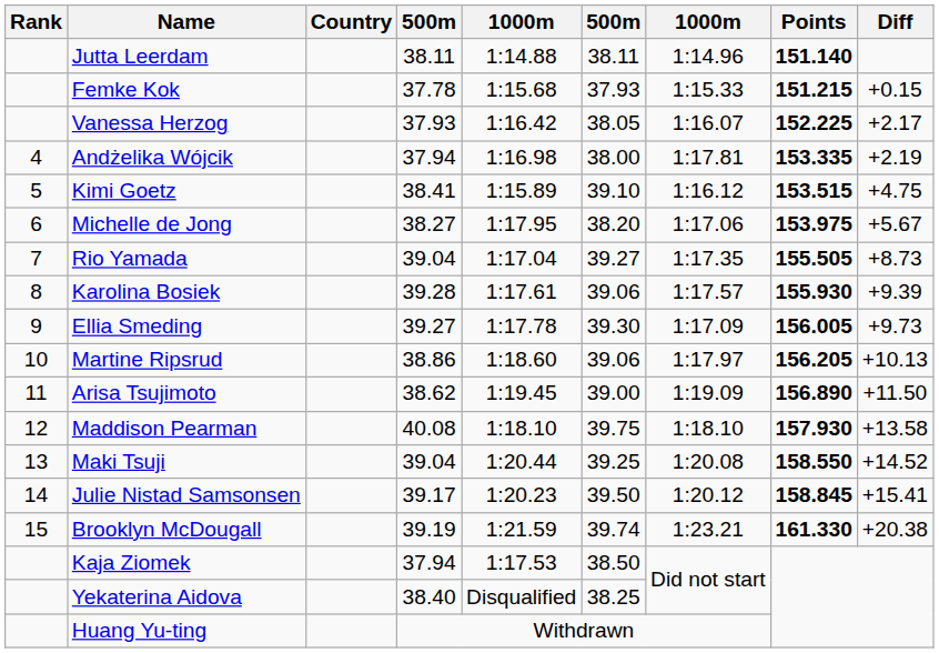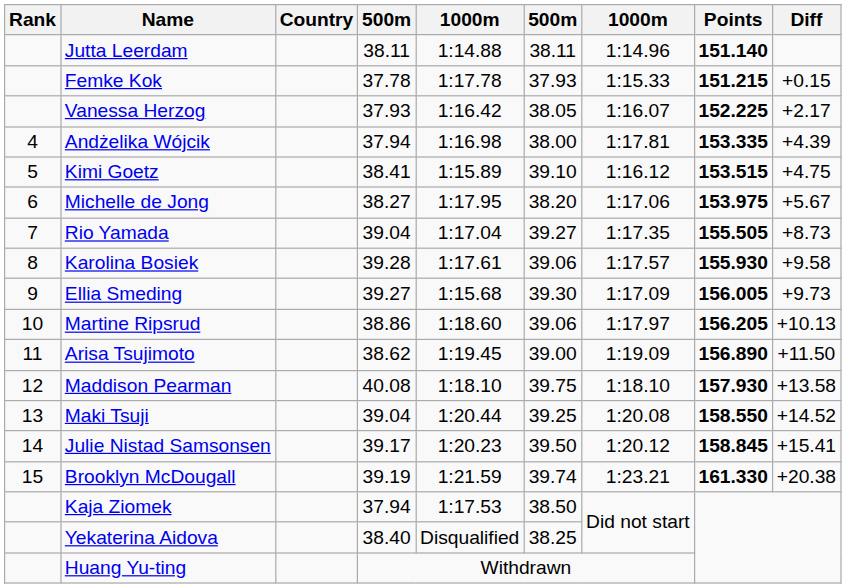Femke Kok | column 5: 1:15.68 -> 1:17.78
Andżelika Wójcik | Diff: +2.19 -> +4.39
Karolina Bosiek | Diff: +9.39 -> +9.58
Ellia Smeding | column 5: 1:17.78 -> 1:15.68
